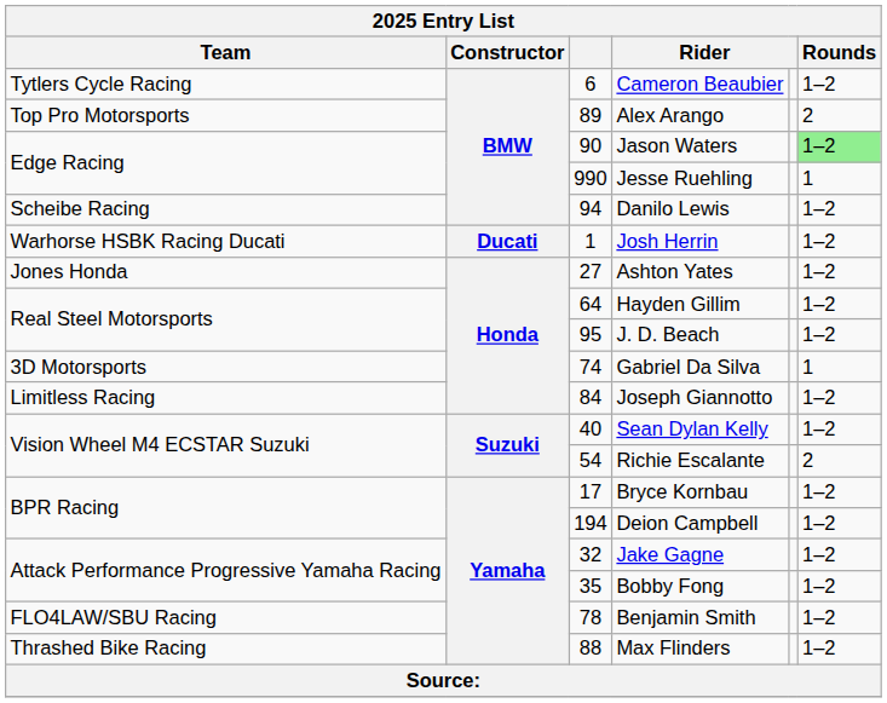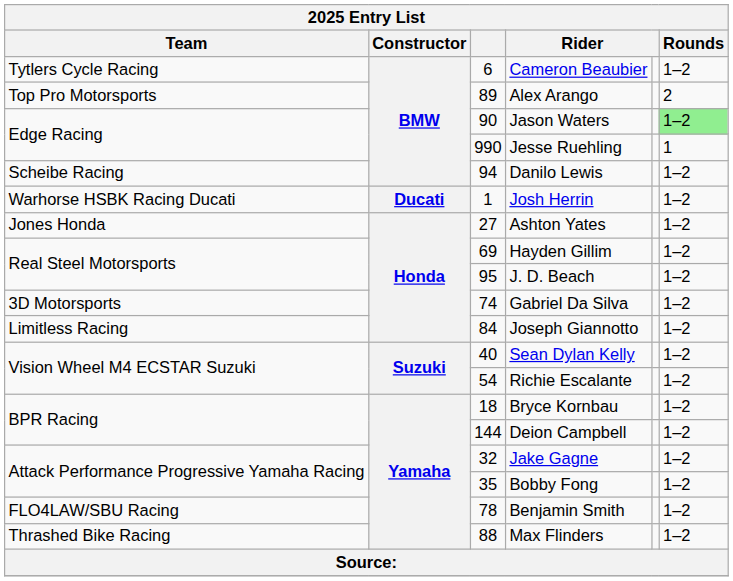Hayden Gillim | column 3: 64 -> 69
Gabriel Da Silva | Rounds: 1 -> 1–2
Richie Escalante | Rounds: 2 -> 1–2
Bryce Kornbau | column 3: 17 -> 18
Deion Campbell | column 3: 194 -> 144
